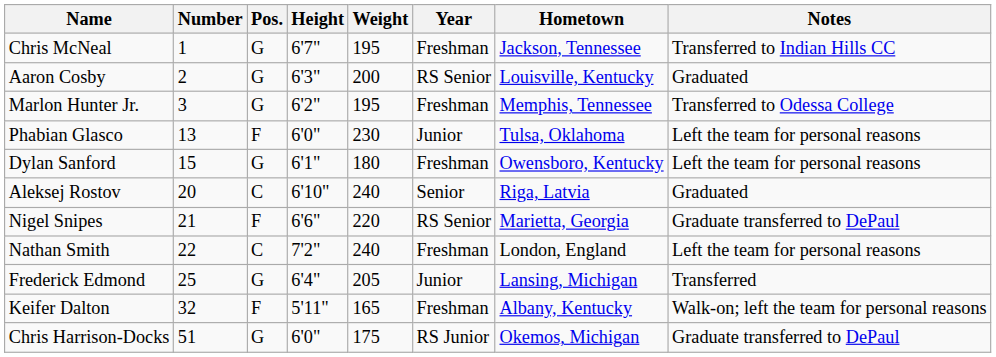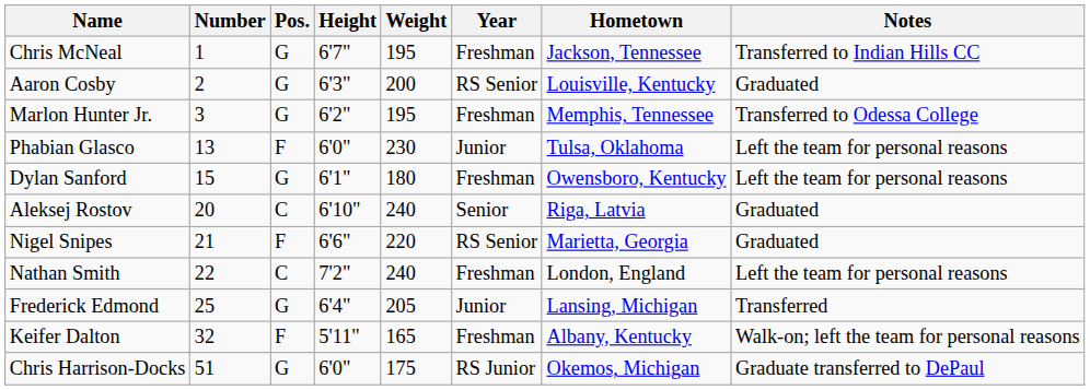Nigel Snipes | Notes: Graduate transferred to DePaul -> Graduated
